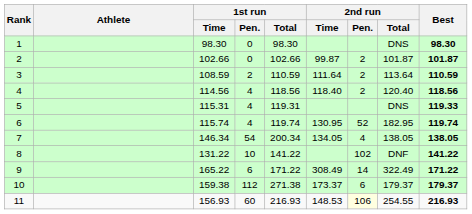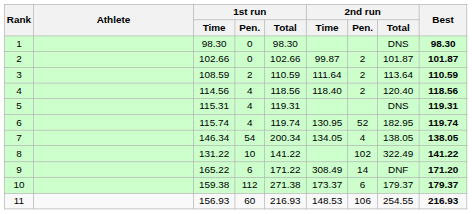5 | Best: 119.33 -> 119.31
8 | 2nd run / Total: DNF -> 322.49
9 | 2nd run / Total: 322.49 -> DNF
9 | Best: 171.22 -> 171.20
11 | 2nd run / Pen.: lightyellow background -> no background
